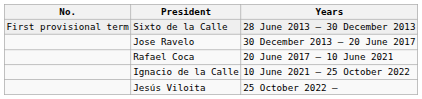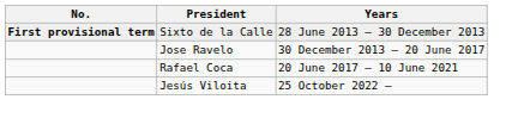Sixto de la Calle | No.: normal -> bold
- row: Ignacio de la Calle | 10 June 2021 – 25 October 2022
